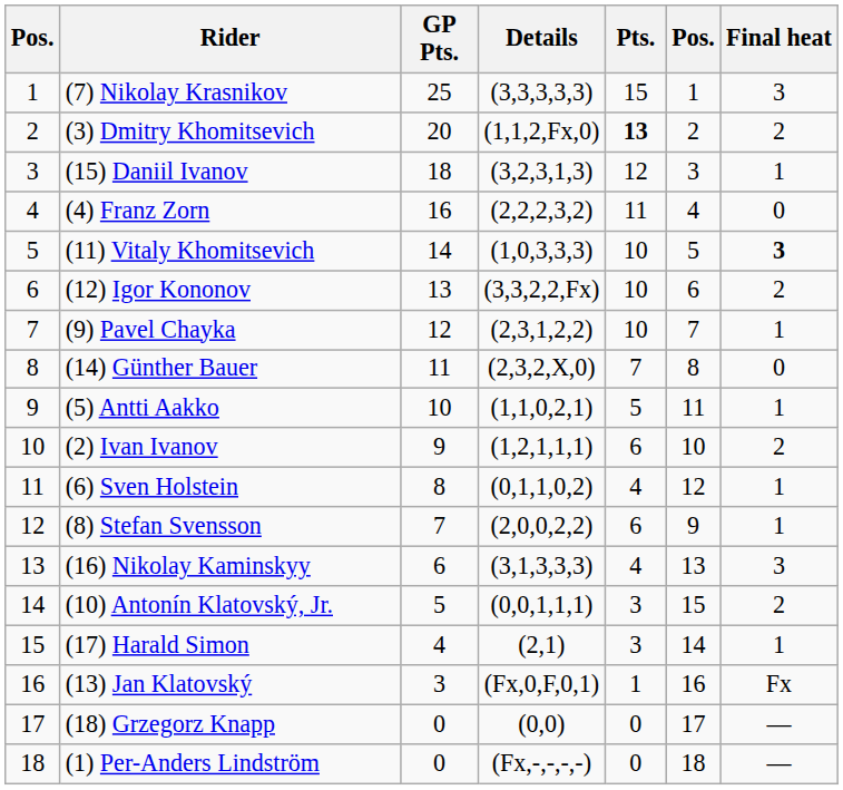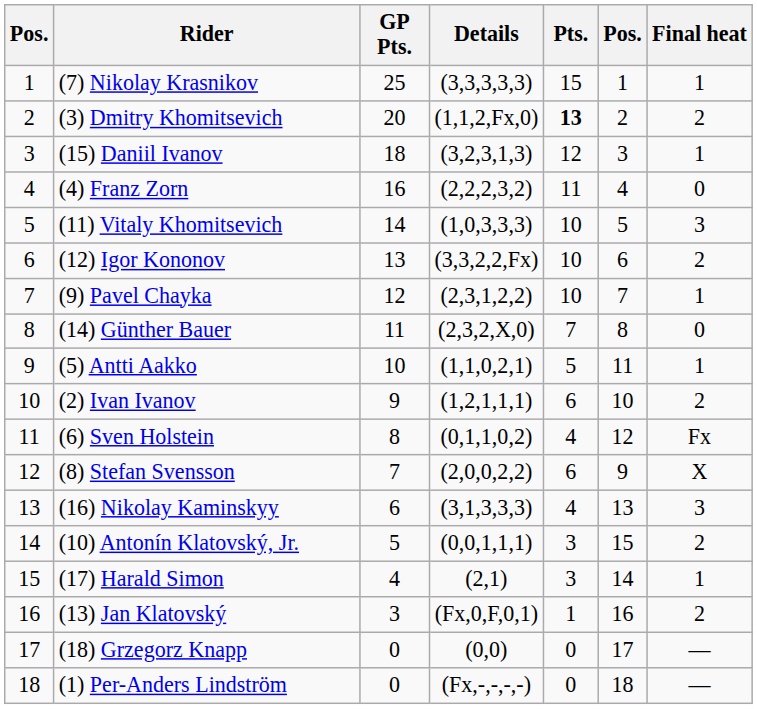(7) Nikolay Krasnikov | Final heat: 3 -> 1
(11) Vitaly Khomitsevich | Final heat: bold -> normal
(6) Sven Holstein | Final heat: 1 -> Fx
(8) Stefan Svensson | Final heat: 1 -> X
(13) Jan Klatovský | Final heat: Fx -> 2
